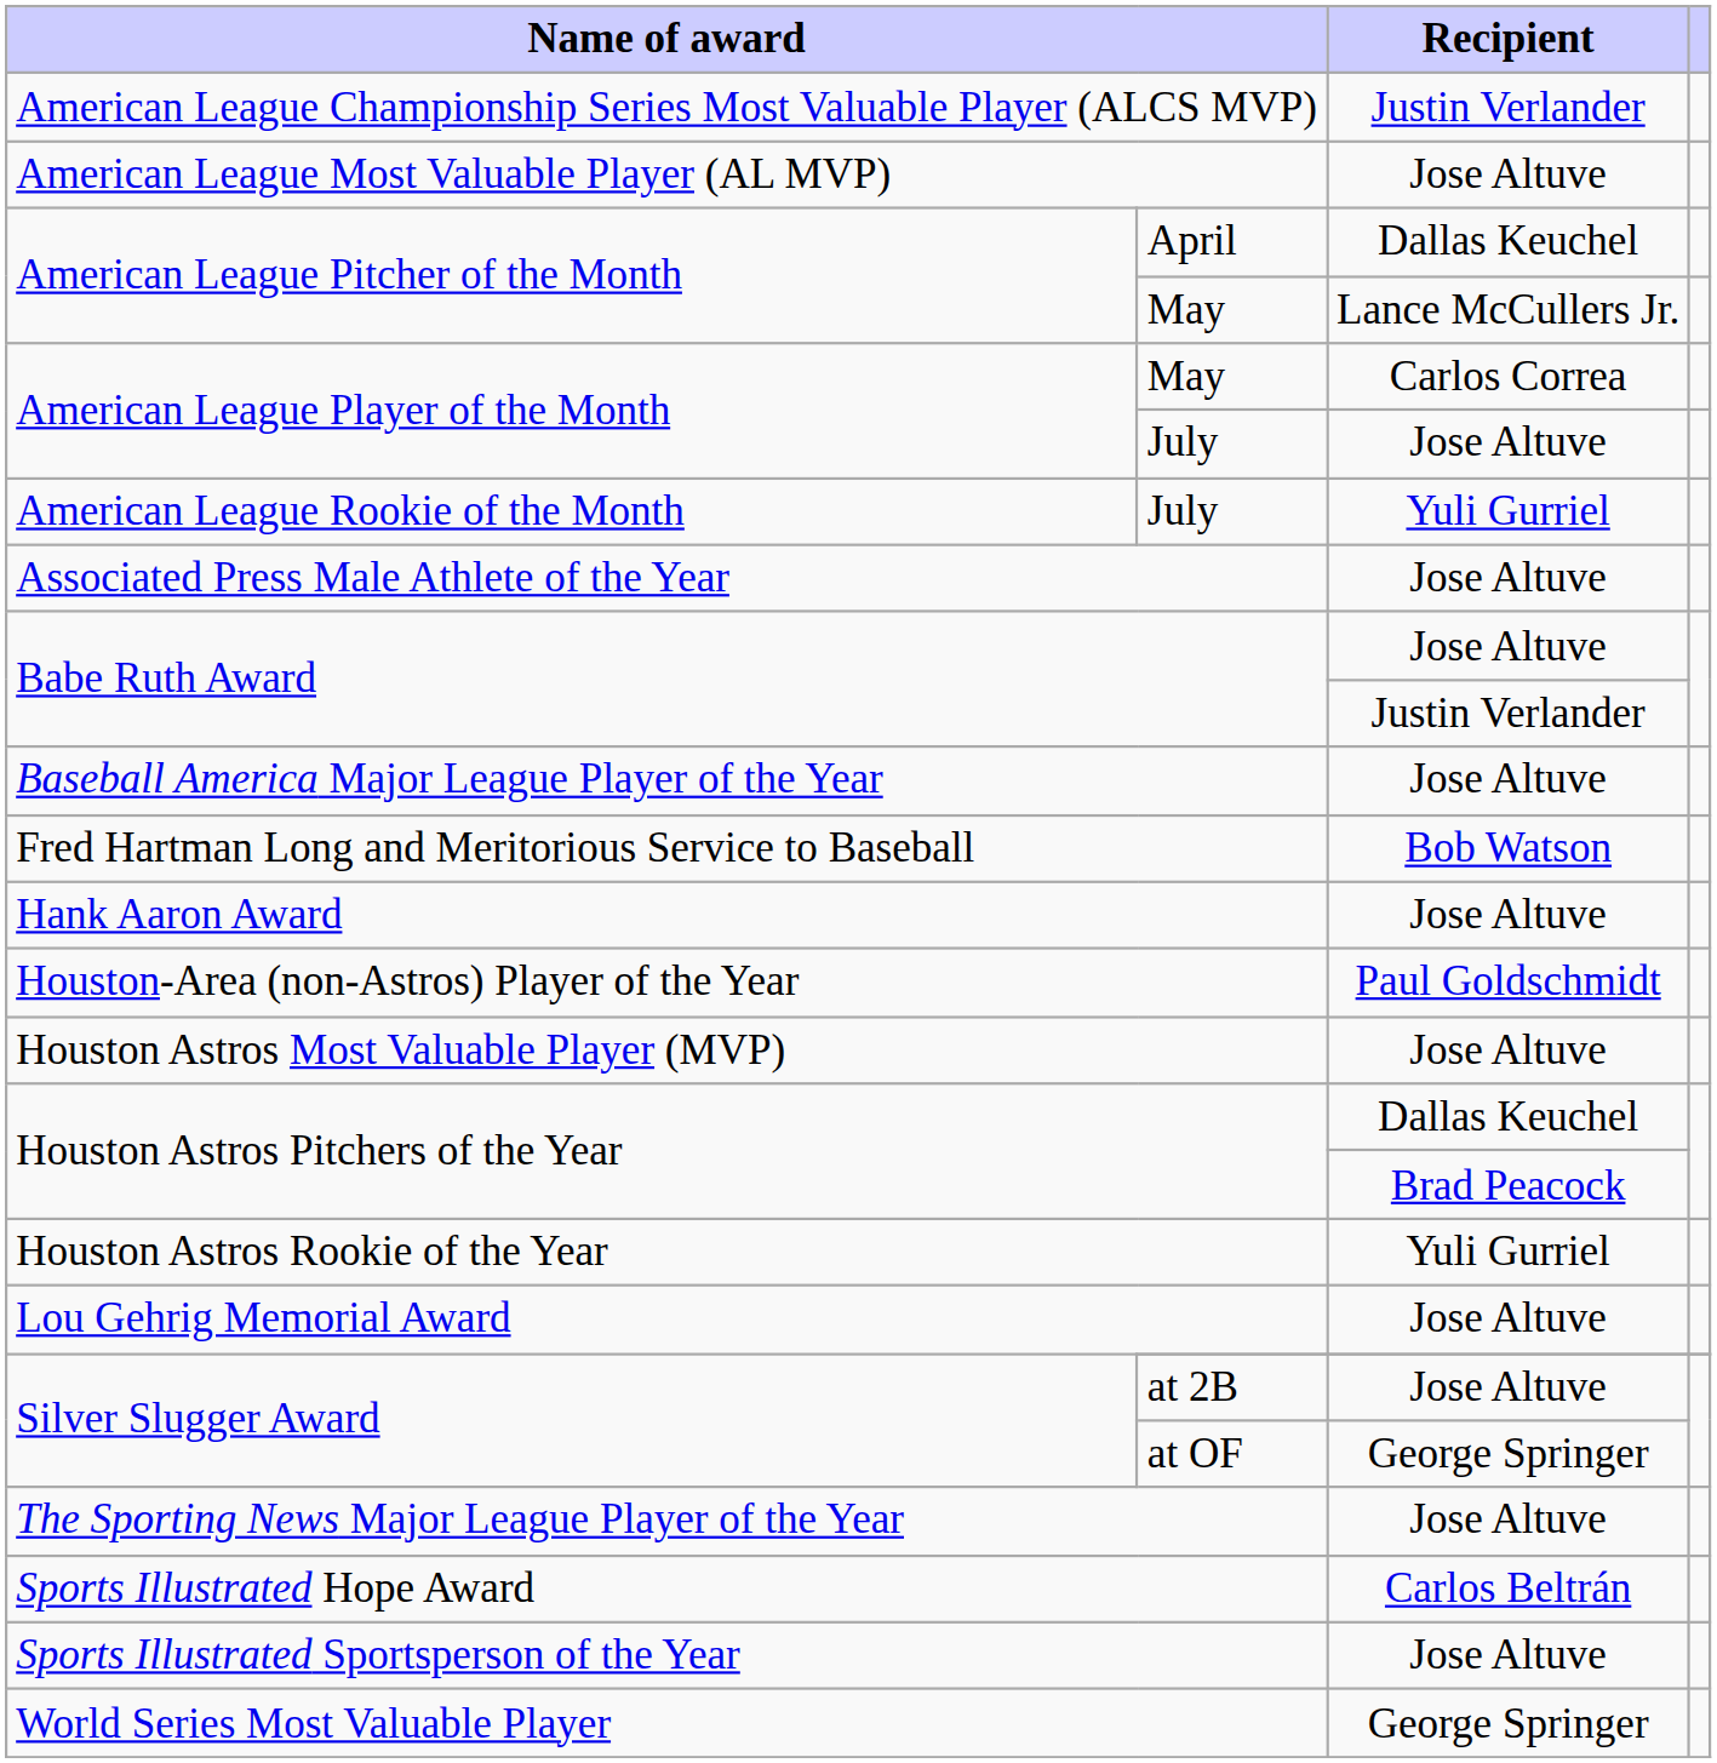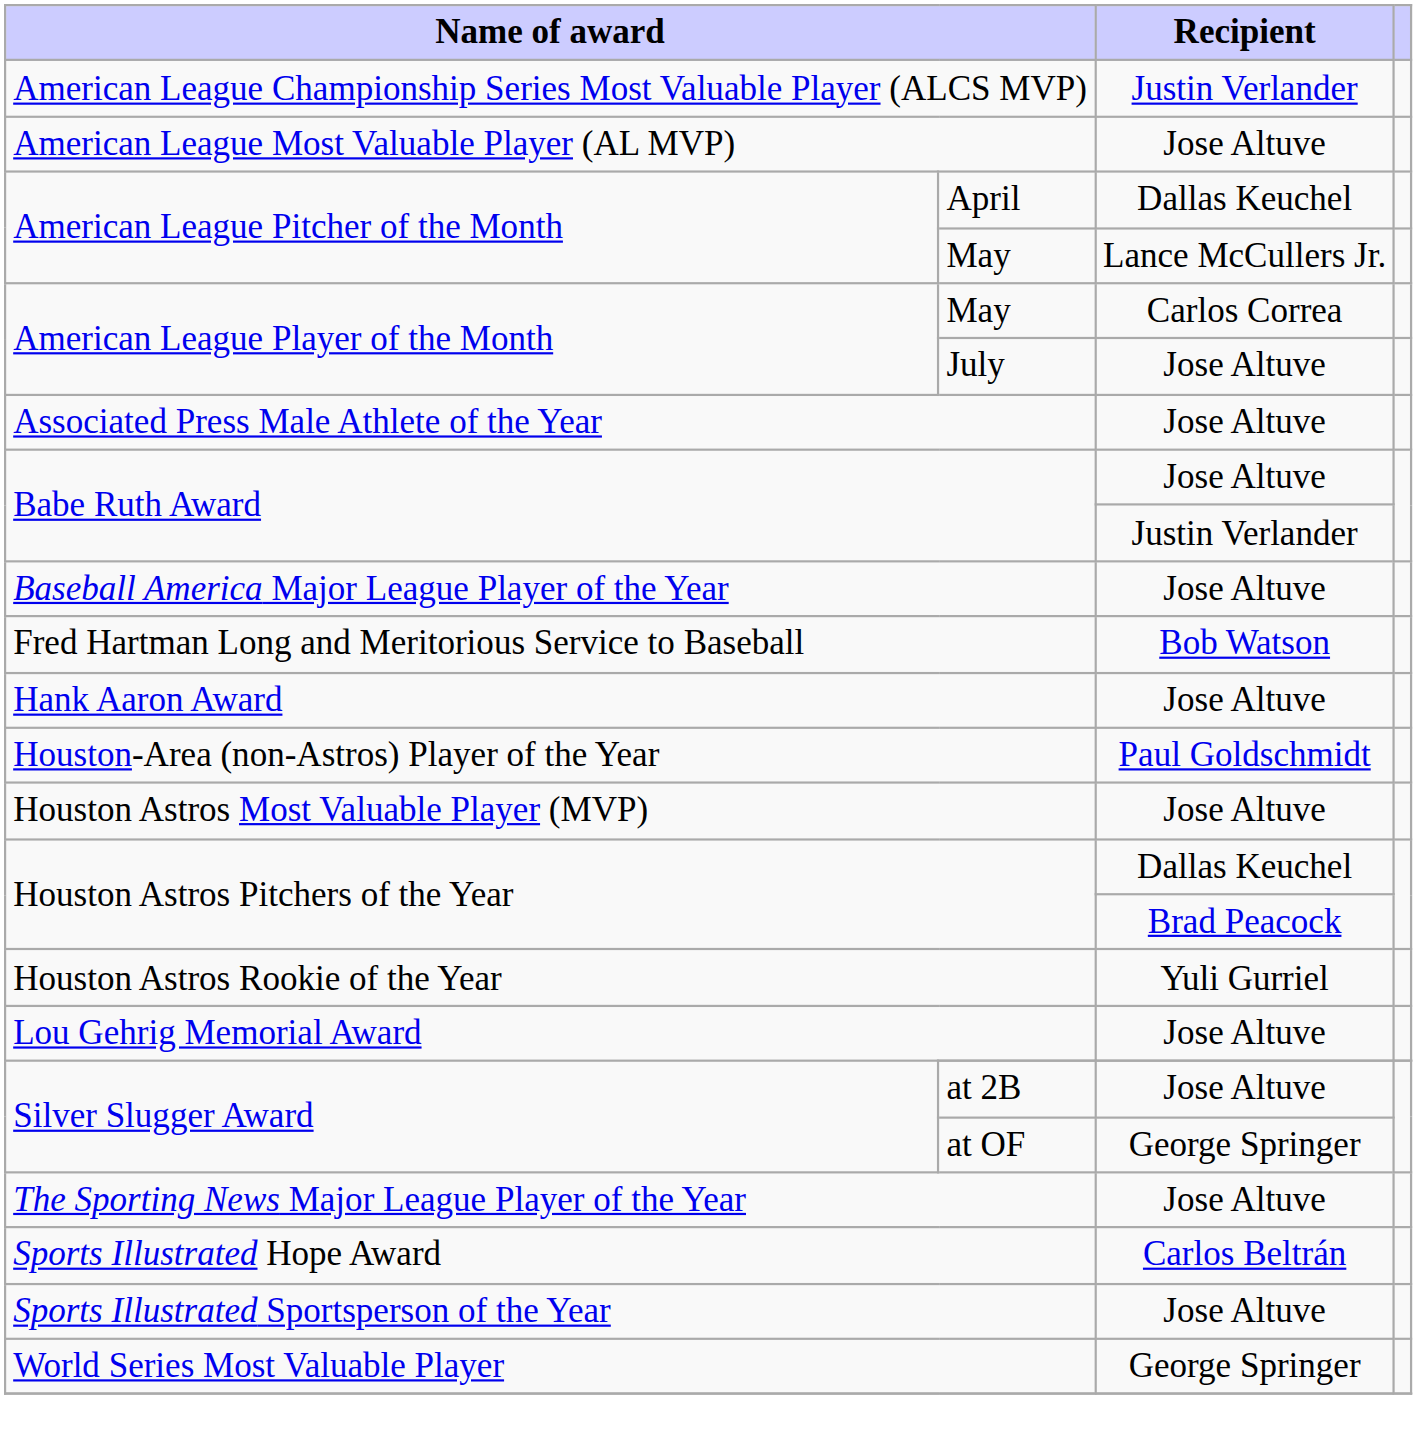- row: American League Rookie of the Month | July | Yuli Gurriel
